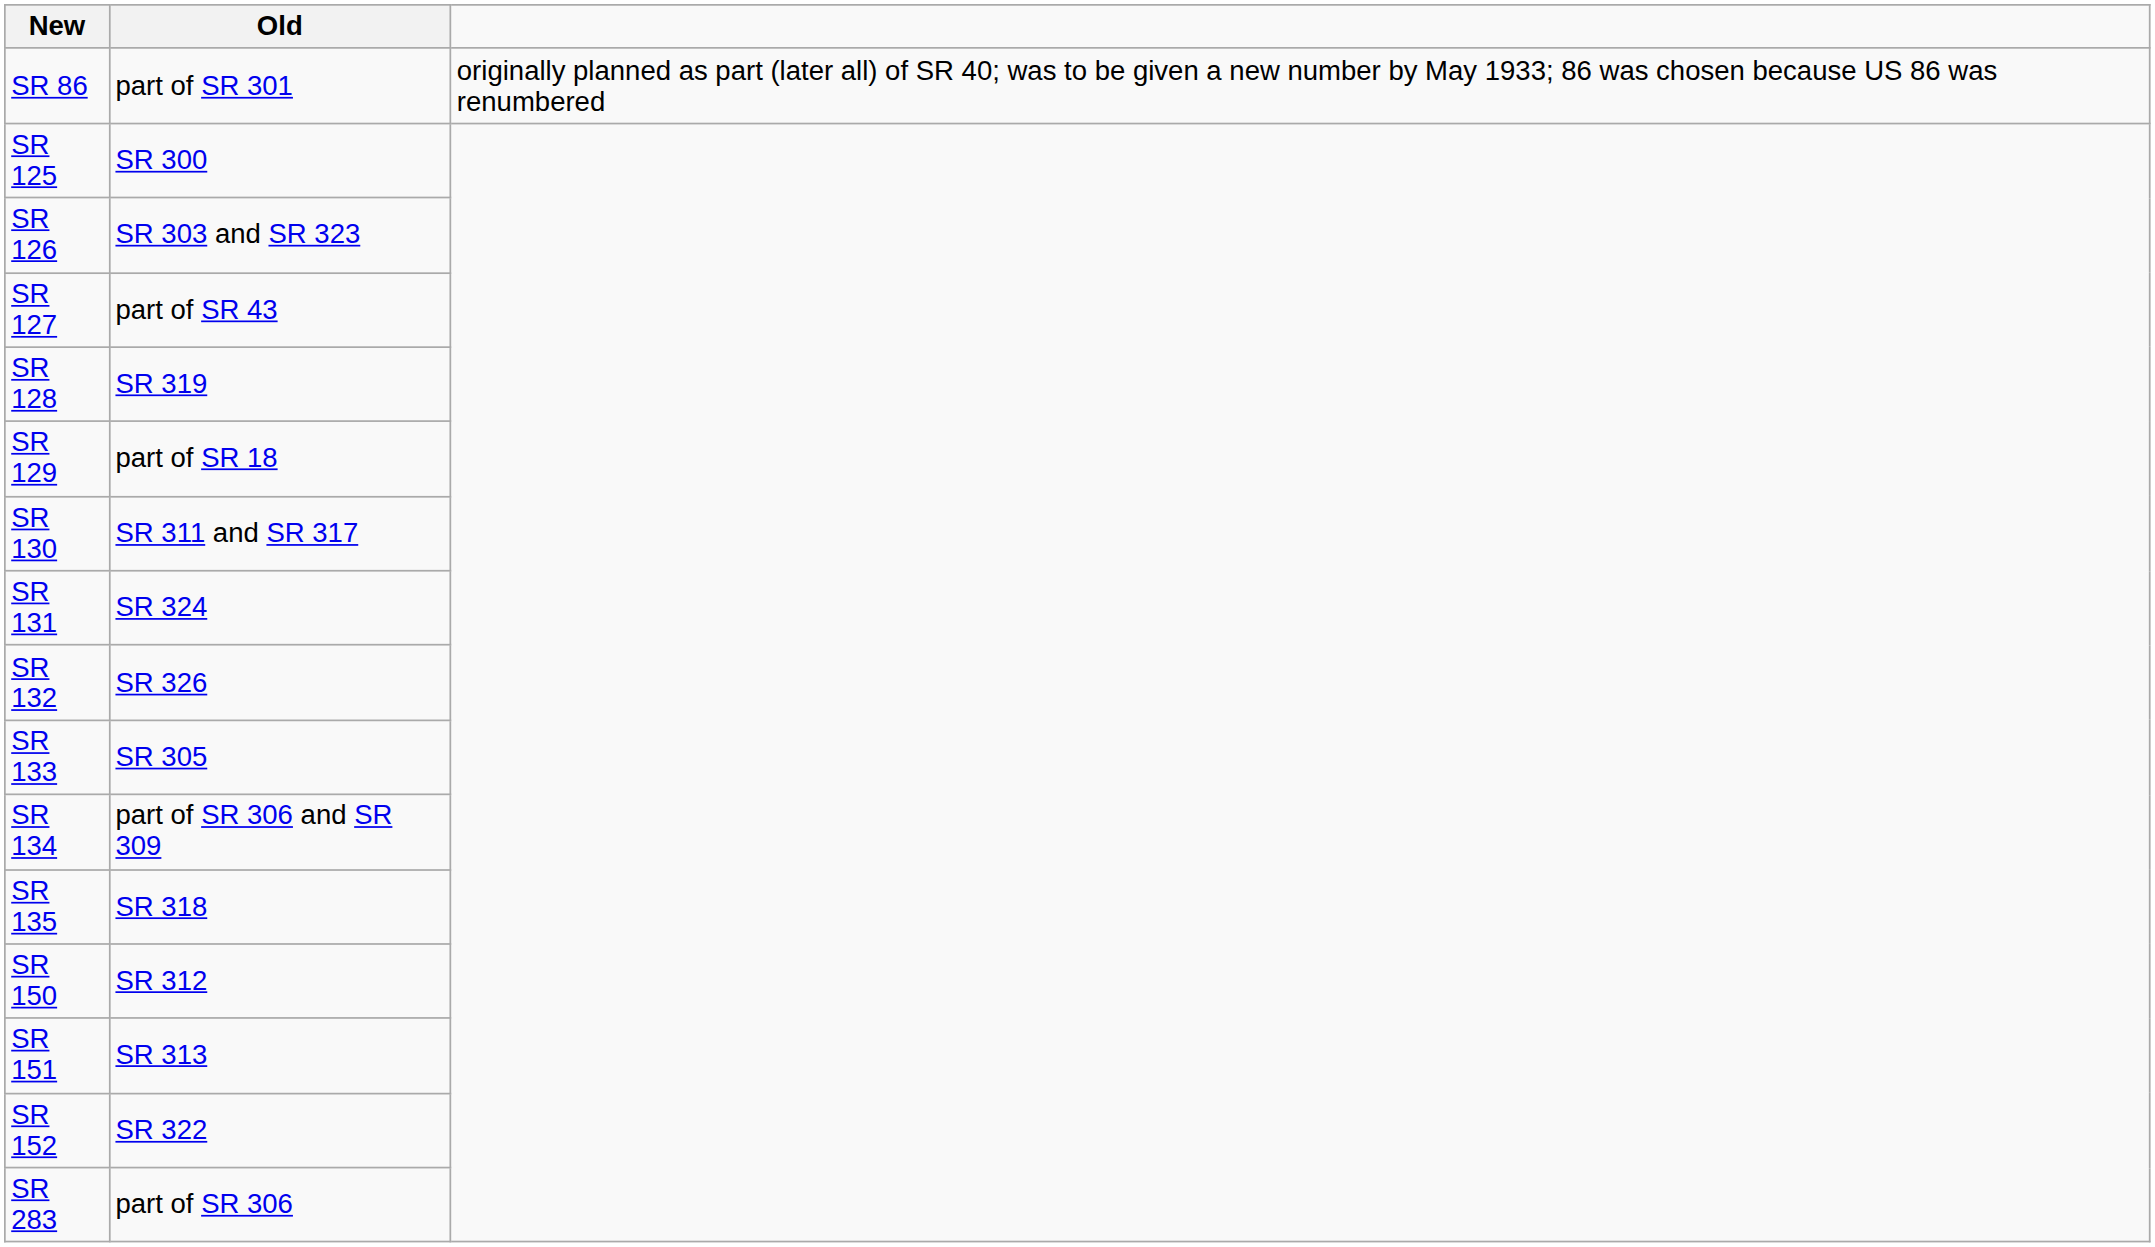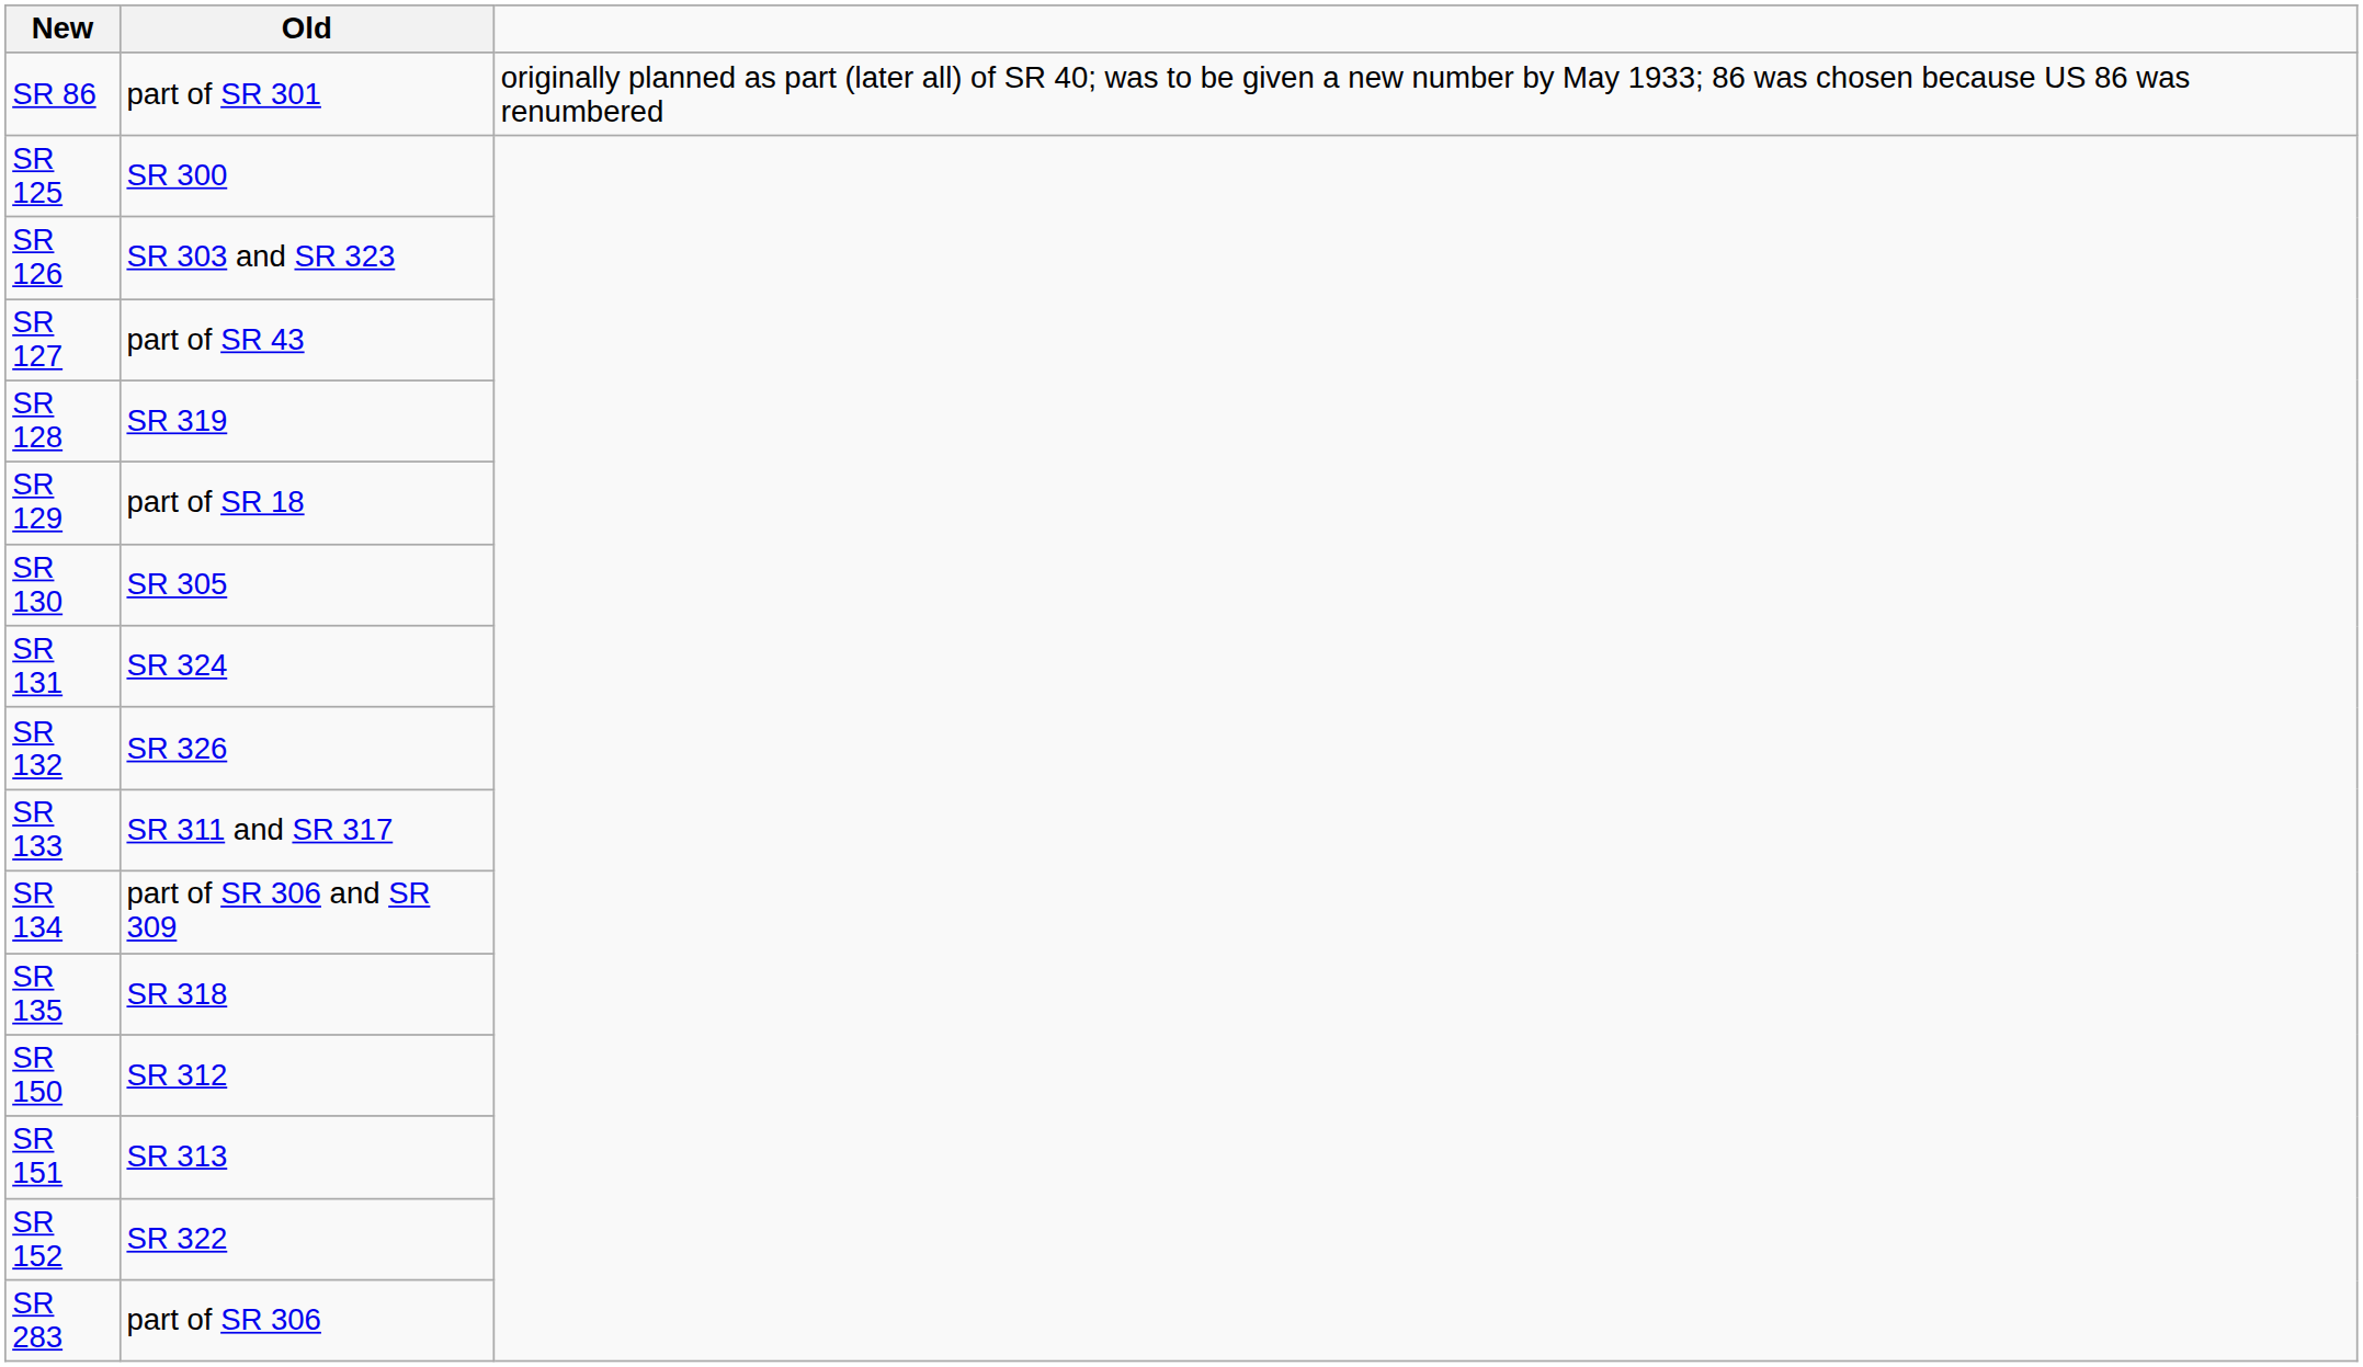SR 130 | Old: SR 311 and SR 317 -> SR 305
SR 133 | Old: SR 305 -> SR 311 and SR 317
